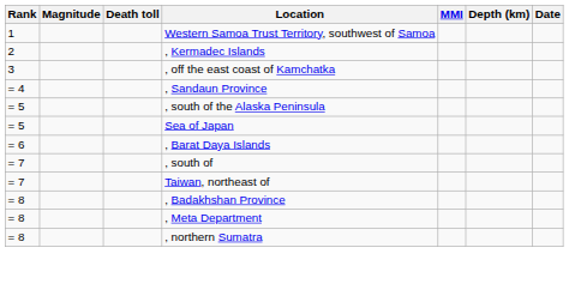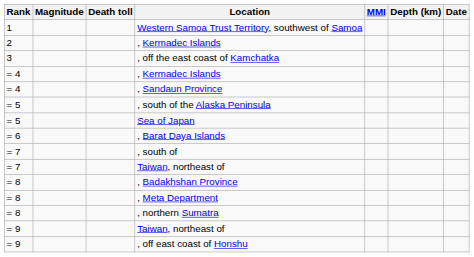+ row: = 4 | , Kermadec Islands
+ row: = 9 | Taiwan, northeast of
+ row: = 9 | , off east coast of Honshu
